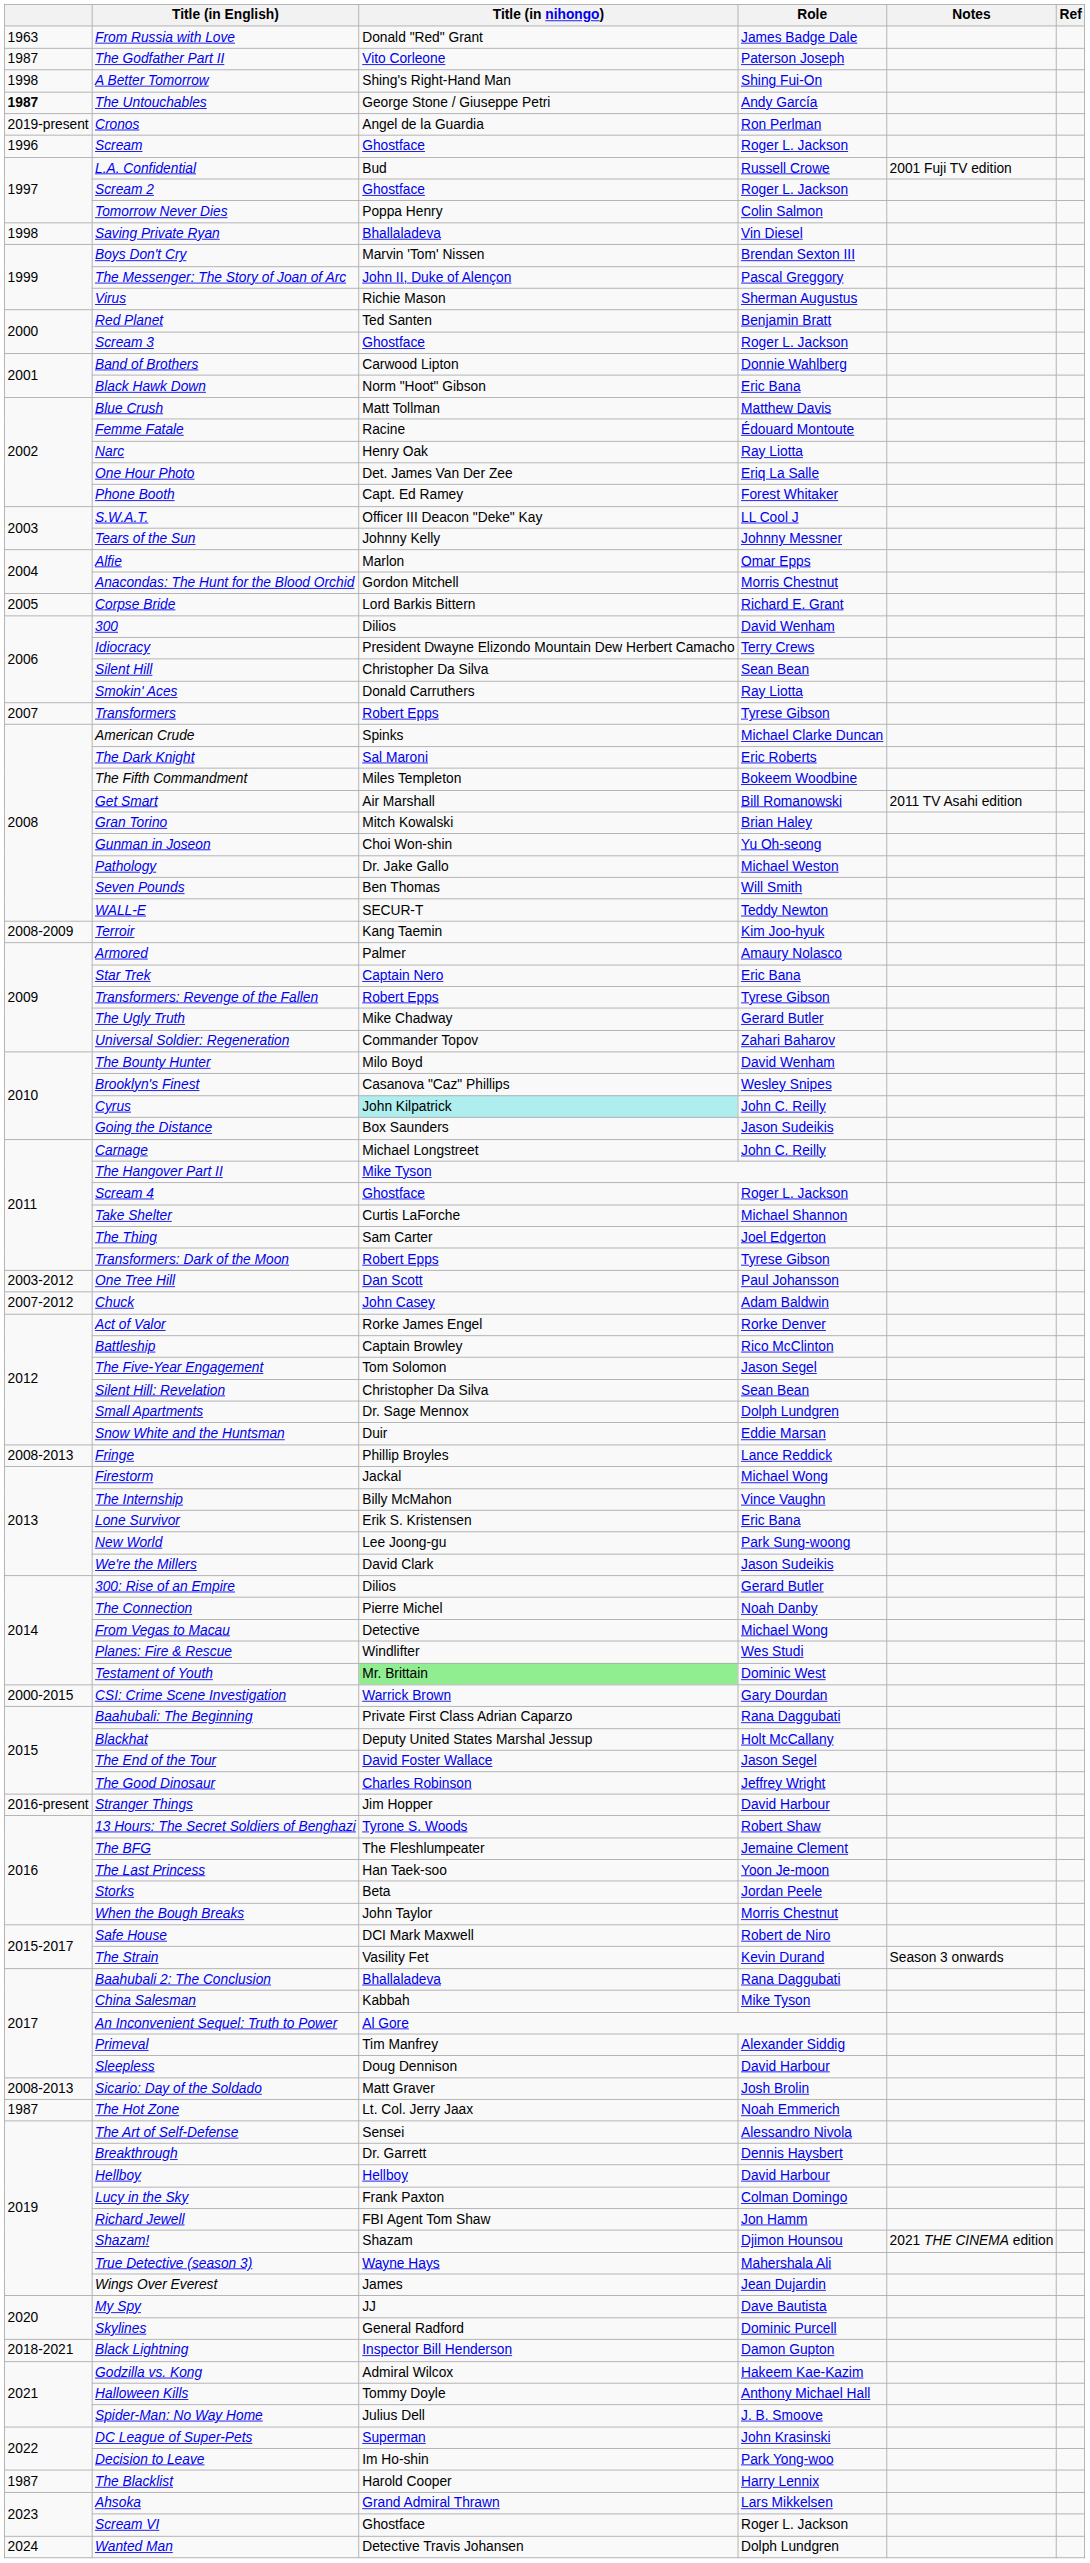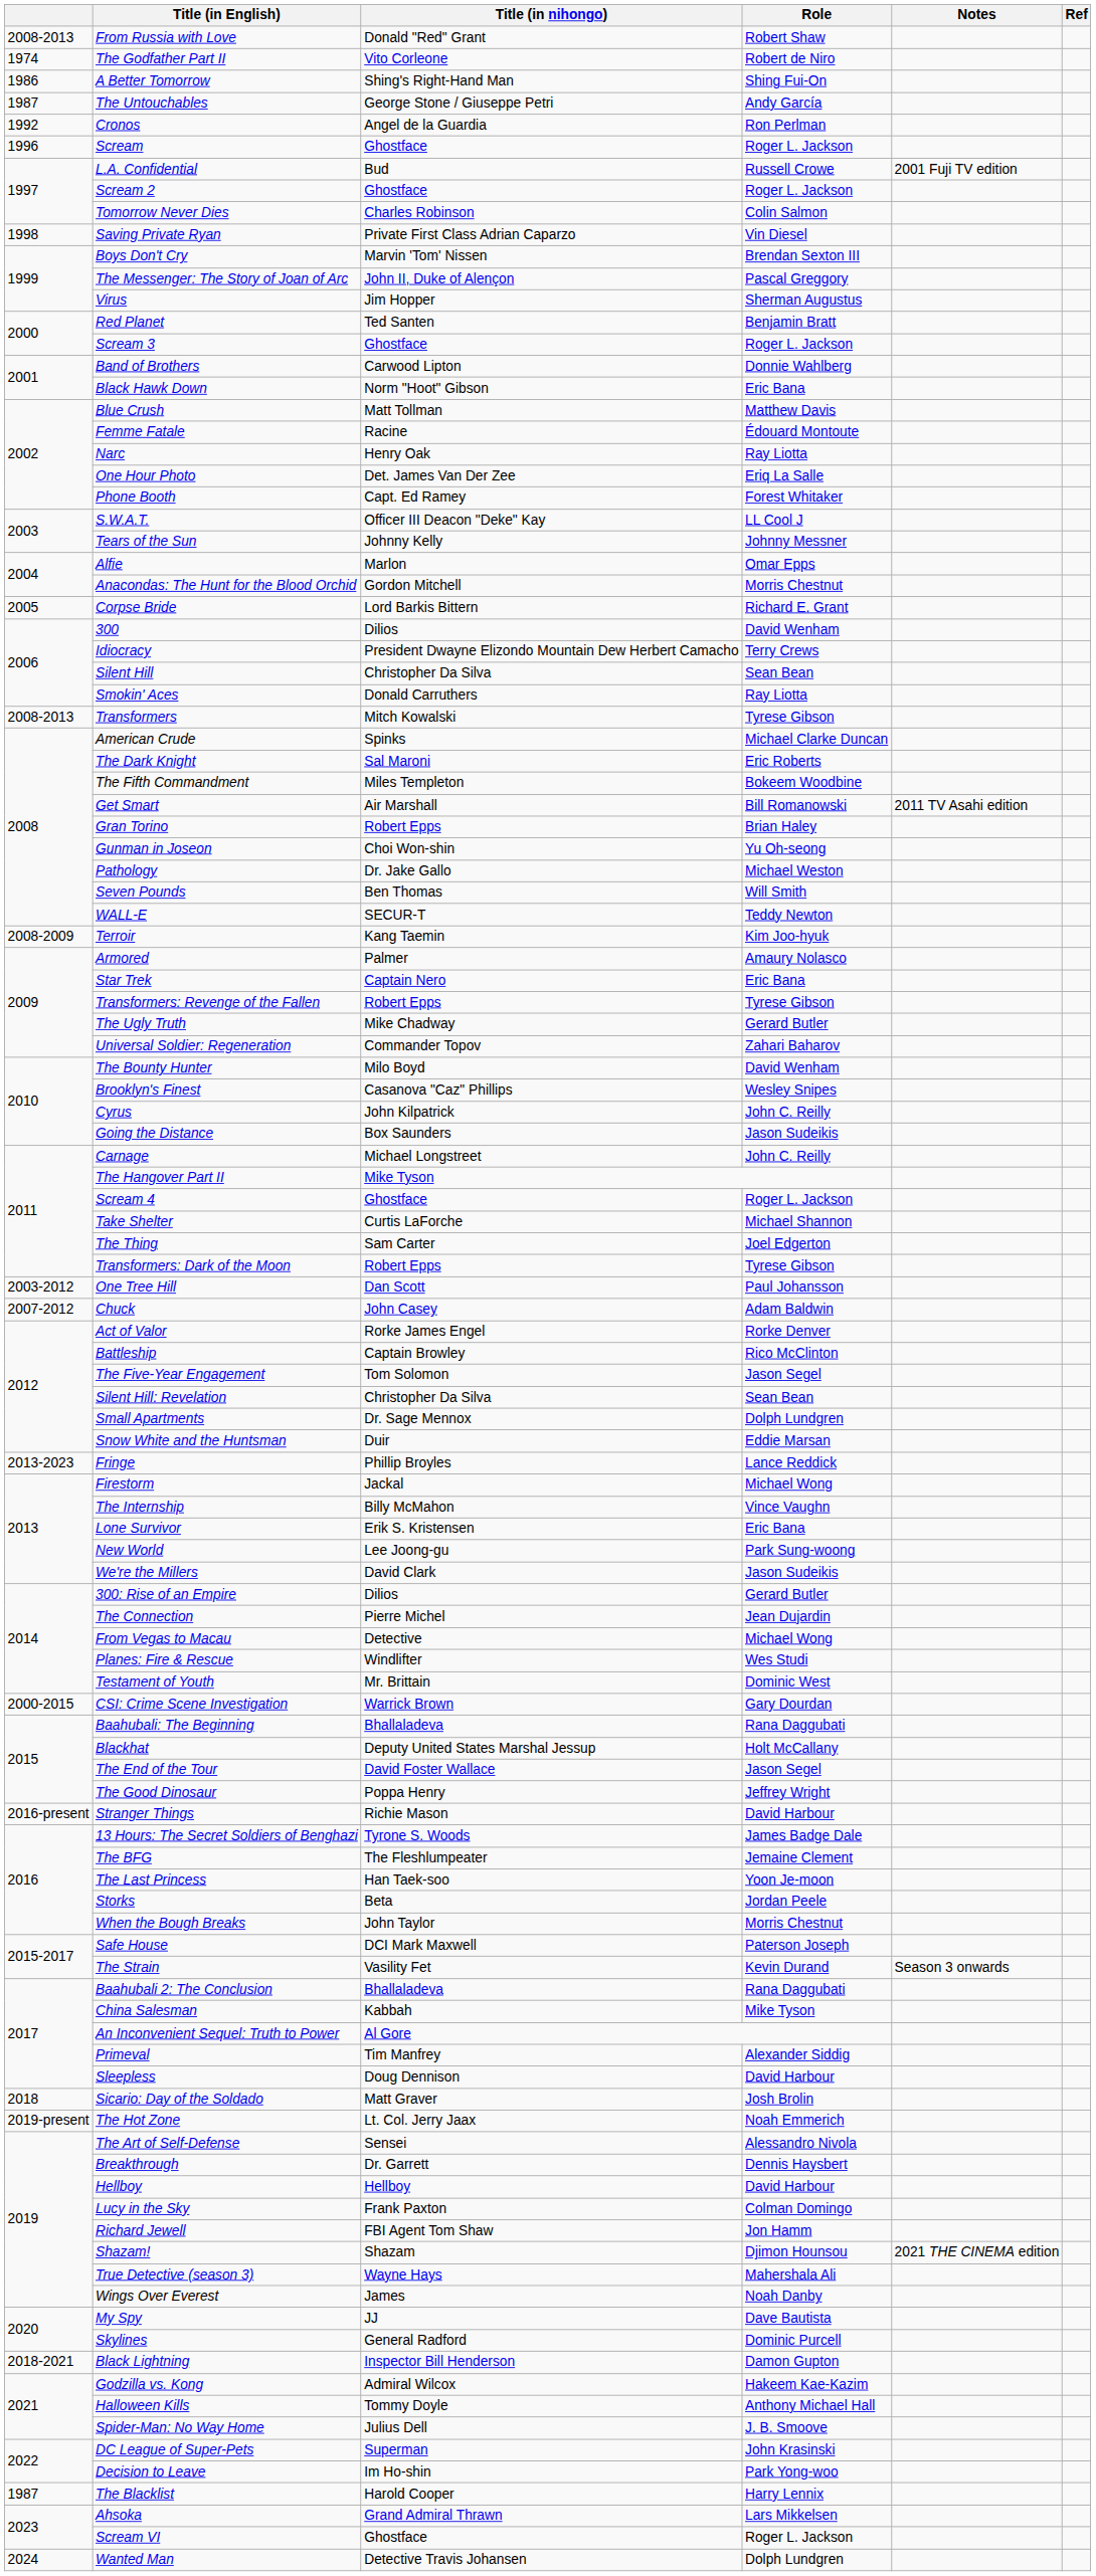From Russia with Love | column 1: 1963 -> 2008-2013
From Russia with Love | Role: James Badge Dale -> Robert Shaw
The Godfather Part II | column 1: 1987 -> 1974
The Godfather Part II | Role: Paterson Joseph -> Robert de Niro
A Better Tomorrow | column 1: 1998 -> 1986
The Untouchables | column 1: bold -> normal
Cronos | column 1: 2019-present -> 1992
Tomorrow Never Dies | Title (in nihongo): Poppa Henry -> Charles Robinson
Saving Private Ryan | Title (in nihongo): Bhallaladeva -> Private First Class Adrian Caparzo
Virus | Title (in nihongo): Richie Mason -> Jim Hopper
Transformers | column 1: 2007 -> 2008-2013
Transformers | Title (in nihongo): Robert Epps -> Mitch Kowalski
Gran Torino | Title (in nihongo): Mitch Kowalski -> Robert Epps
Cyrus | Title (in nihongo): paleturquoise background -> no background
Fringe | column 1: 2008-2013 -> 2013-2023
The Connection | Role: Noah Danby -> Jean Dujardin
Testament of Youth | Title (in nihongo): lightgreen background -> no background
Baahubali: The Beginning | Title (in nihongo): Private First Class Adrian Caparzo -> Bhallaladeva
The Good Dinosaur | Title (in nihongo): Charles Robinson -> Poppa Henry
Stranger Things | Title (in nihongo): Jim Hopper -> Richie Mason
13 Hours: The Secret Soldiers of Benghazi | Role: Robert Shaw -> James Badge Dale
Safe House | Role: Robert de Niro -> Paterson Joseph
Sicario: Day of the Soldado | column 1: 2008-2013 -> 2018
The Hot Zone | column 1: 1987 -> 2019-present
Wings Over Everest | Role: Jean Dujardin -> Noah Danby
